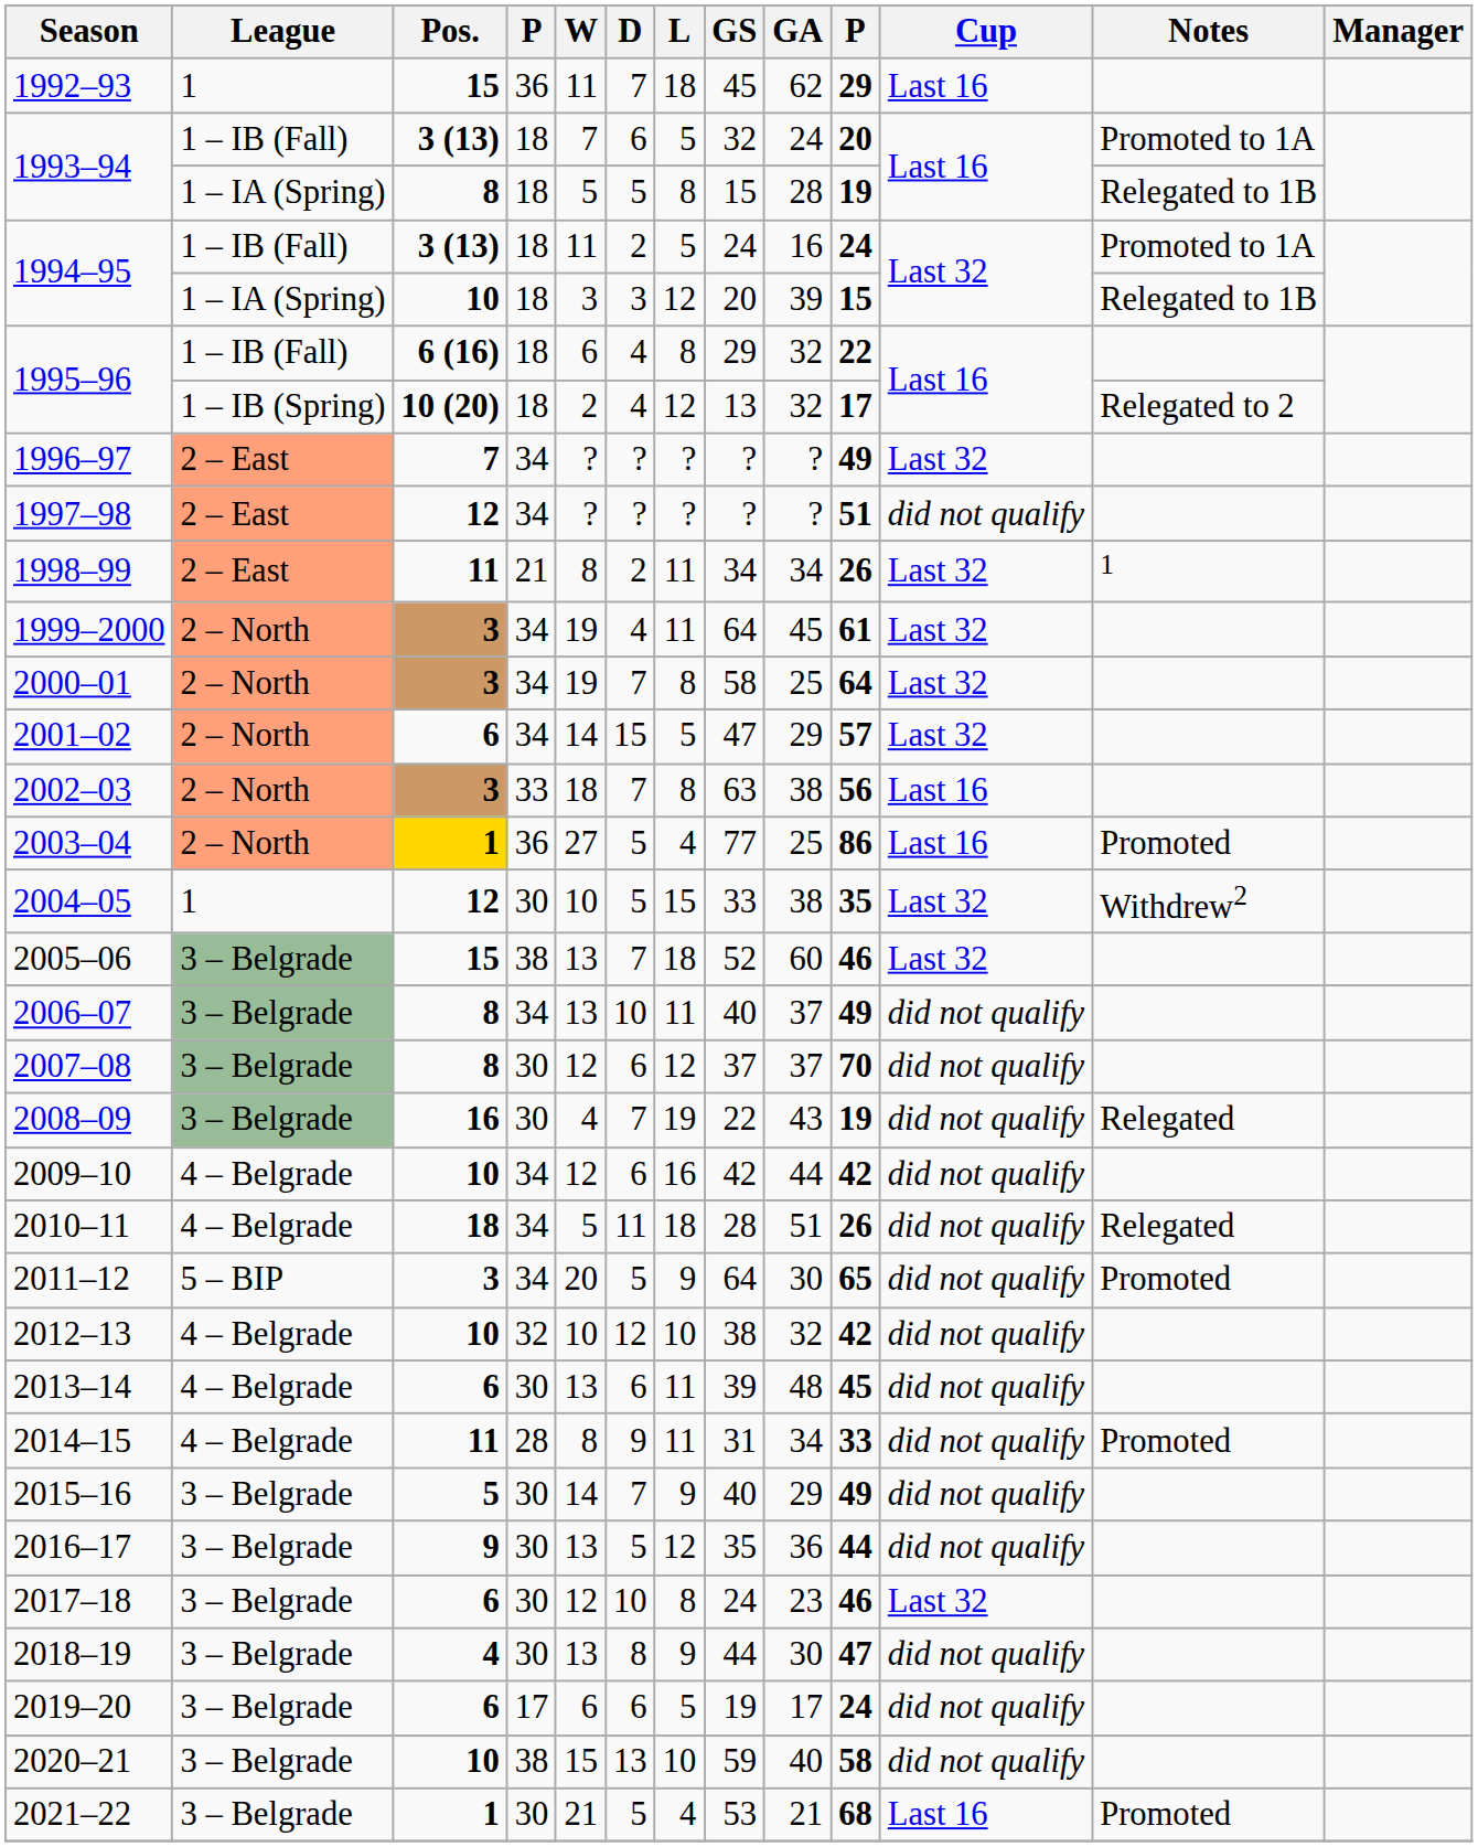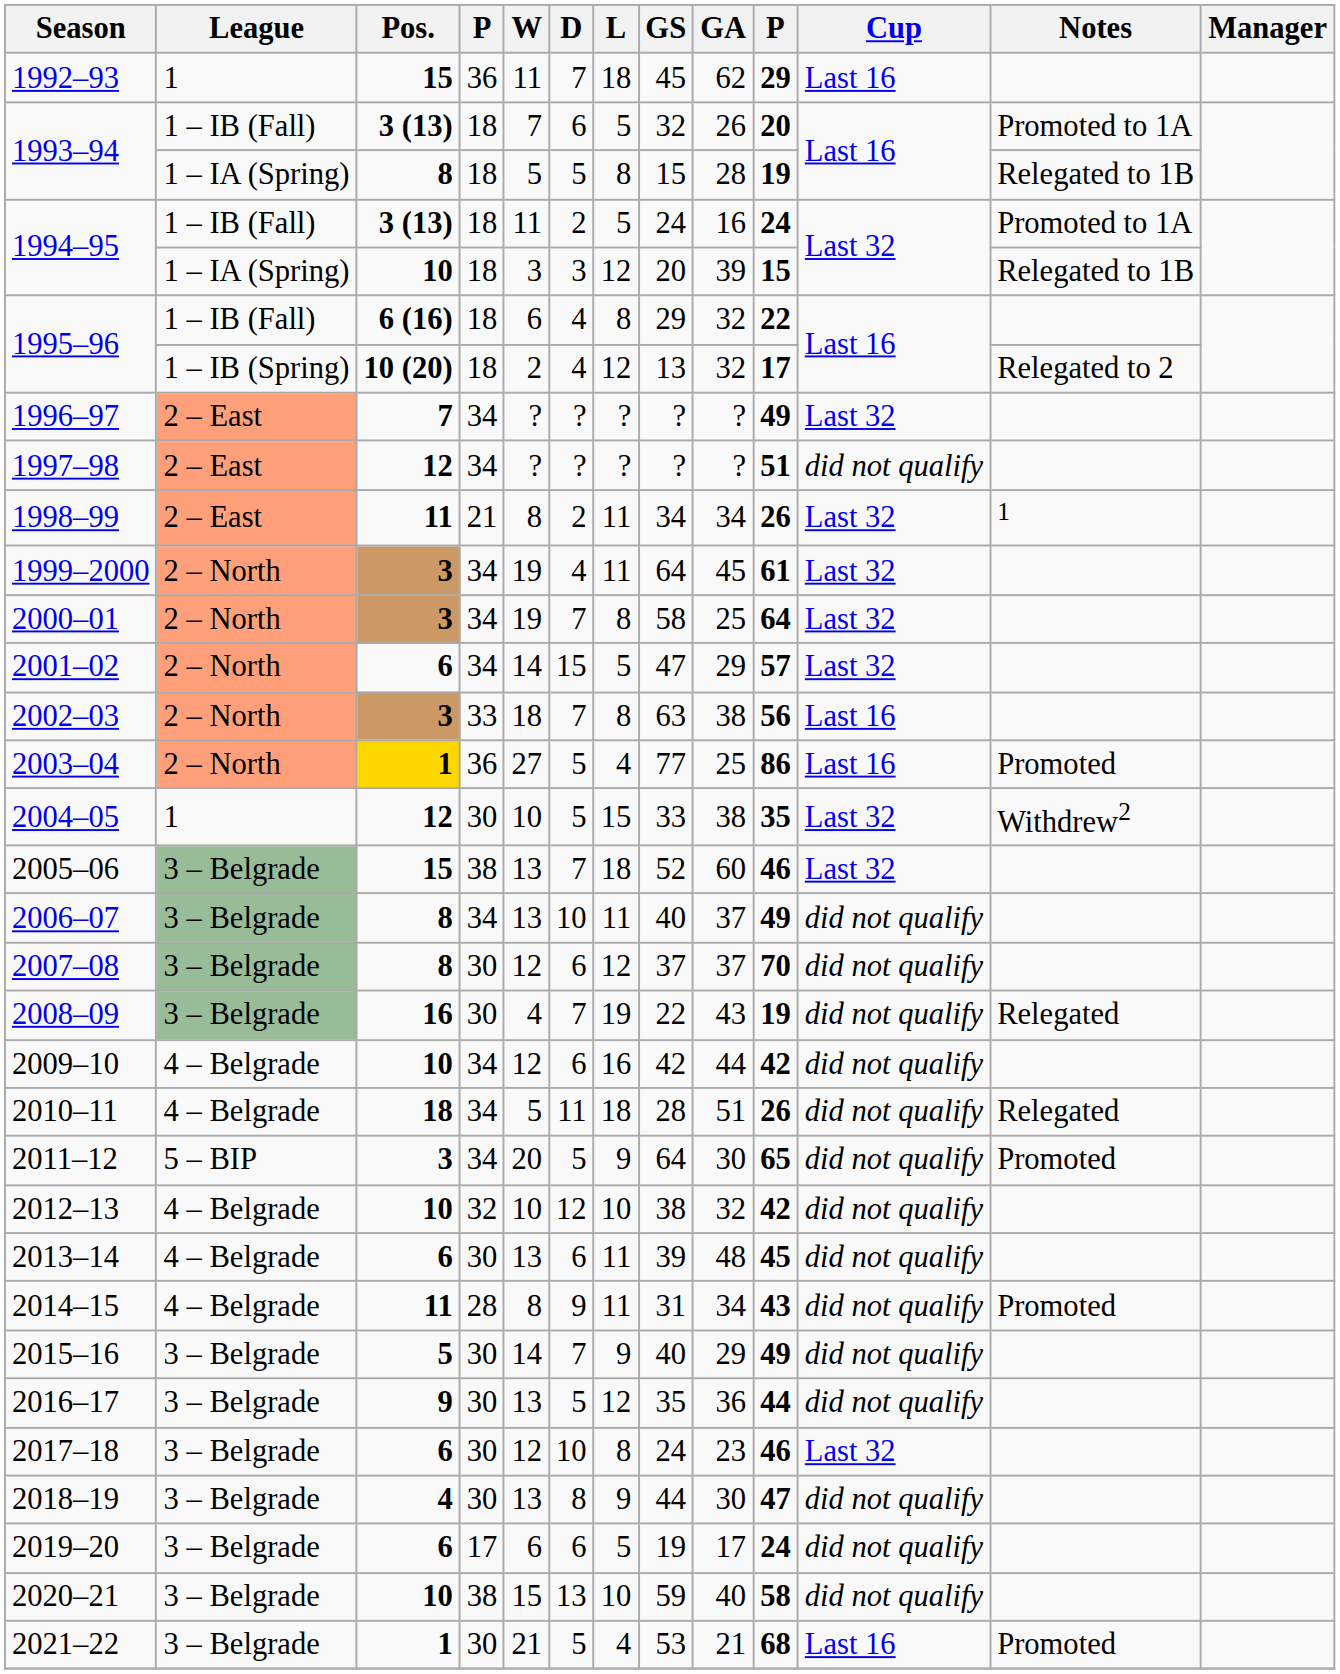1993–94 / 3 (13) | GA: 24 -> 26
2014–15 | column 10: 33 -> 43
